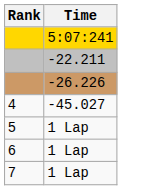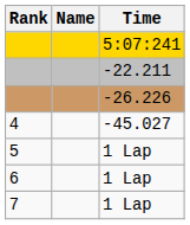+ column: Name
